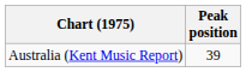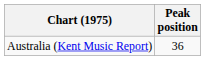Australia (Kent Music Report) | Peak position: 39 -> 36
